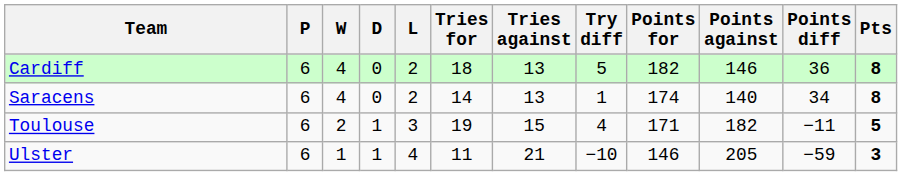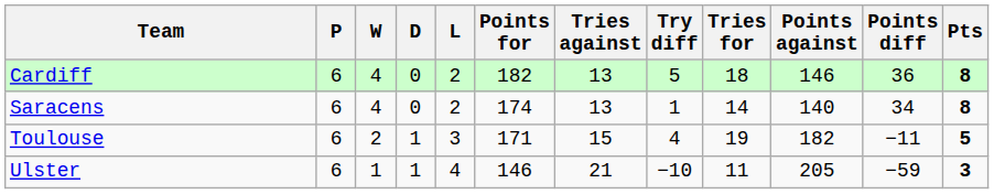columns swapped: Tries for <-> Points for
